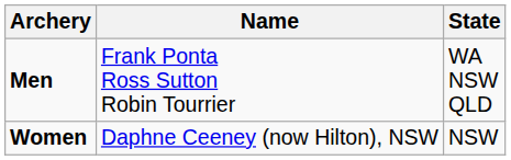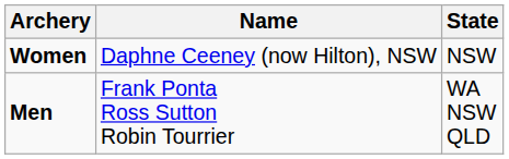rows swapped: Men <-> Women
